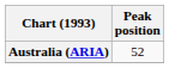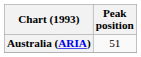Australia (ARIA) | Peak position: 52 -> 51
